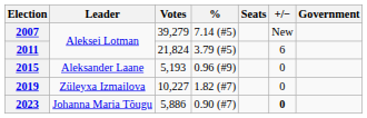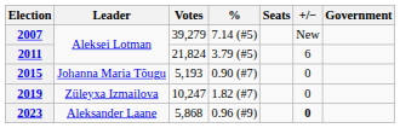2015 | Leader: Aleksander Laane -> Johanna Maria Tõugu
2015 | %: 0.96 (#9) -> 0.90 (#7)
2019 | Votes: 10,227 -> 10,247
2023 | Leader: Johanna Maria Tõugu -> Aleksander Laane
2023 | Votes: 5,886 -> 5,868
2023 | %: 0.90 (#7) -> 0.96 (#9)
